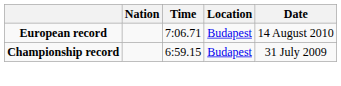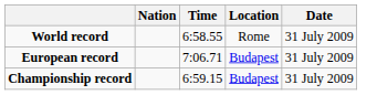+ row: World record | 6:58.55 | Rome | 31 July 2009
European record | Date: 14 August 2010 -> 31 July 2009
